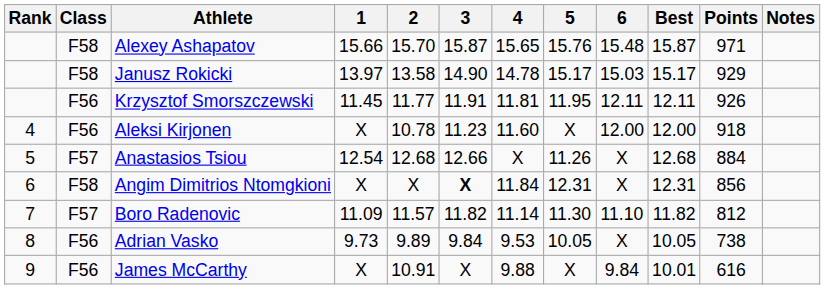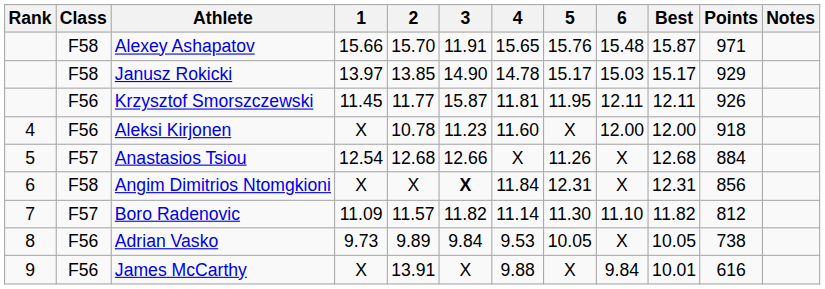Alexey Ashapatov | 3: 15.87 -> 11.91
Janusz Rokicki | 2: 13.58 -> 13.85
Krzysztof Smorszczewski | 3: 11.91 -> 15.87
James McCarthy | 2: 10.91 -> 13.91
